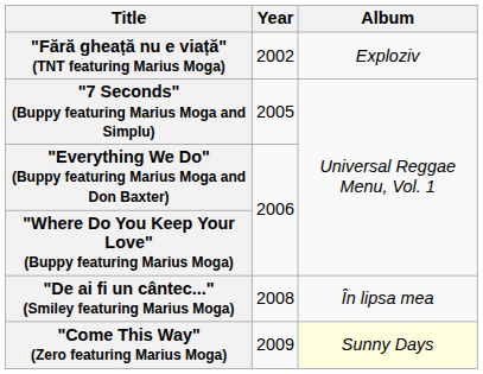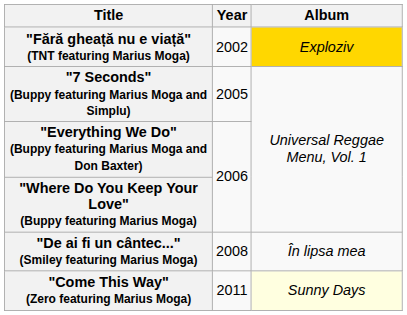"Fără gheață nu e viață" (TNT featuring Marius Moga) | Album: no background -> gold background
"Come This Way" (Zero featuring Marius Moga) | Year: 2009 -> 2011
